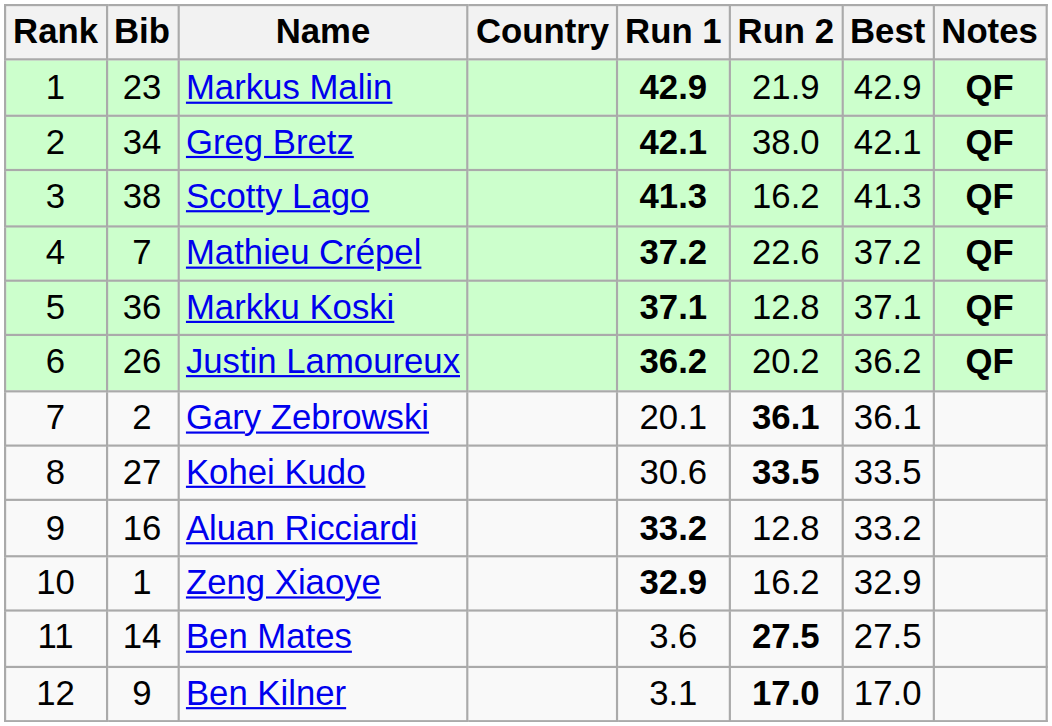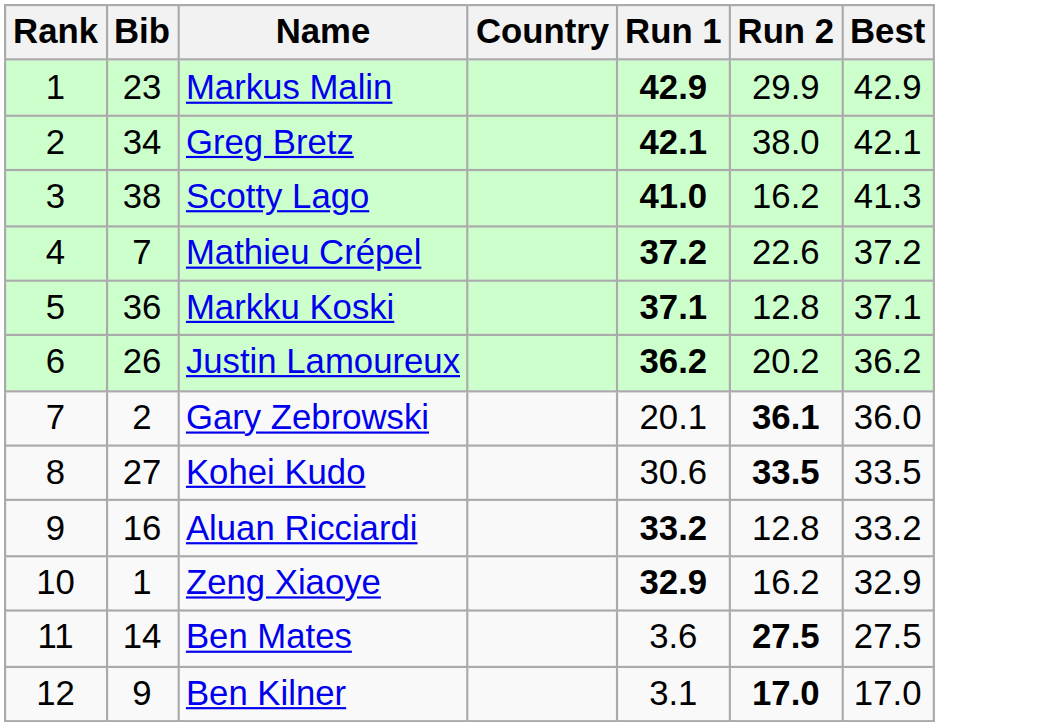- column: Notes | QF | QF | QF | QF | QF | QF
Markus Malin | Run 2: 21.9 -> 29.9
Scotty Lago | Run 1: 41.3 -> 41.0
Gary Zebrowski | Best: 36.1 -> 36.0
